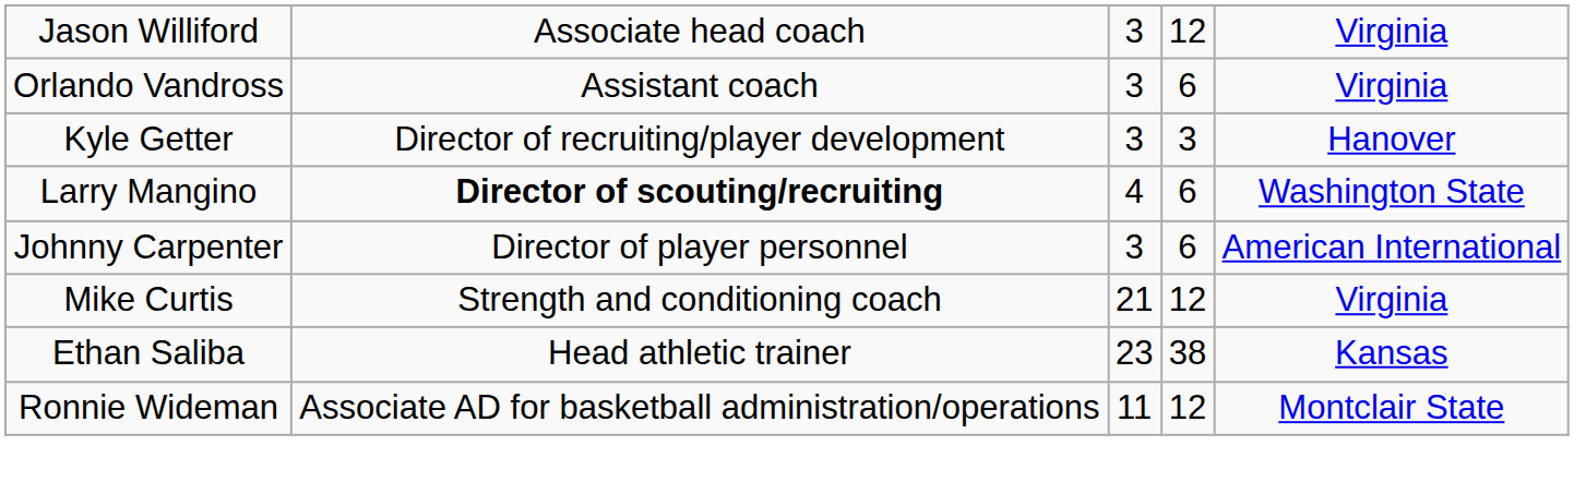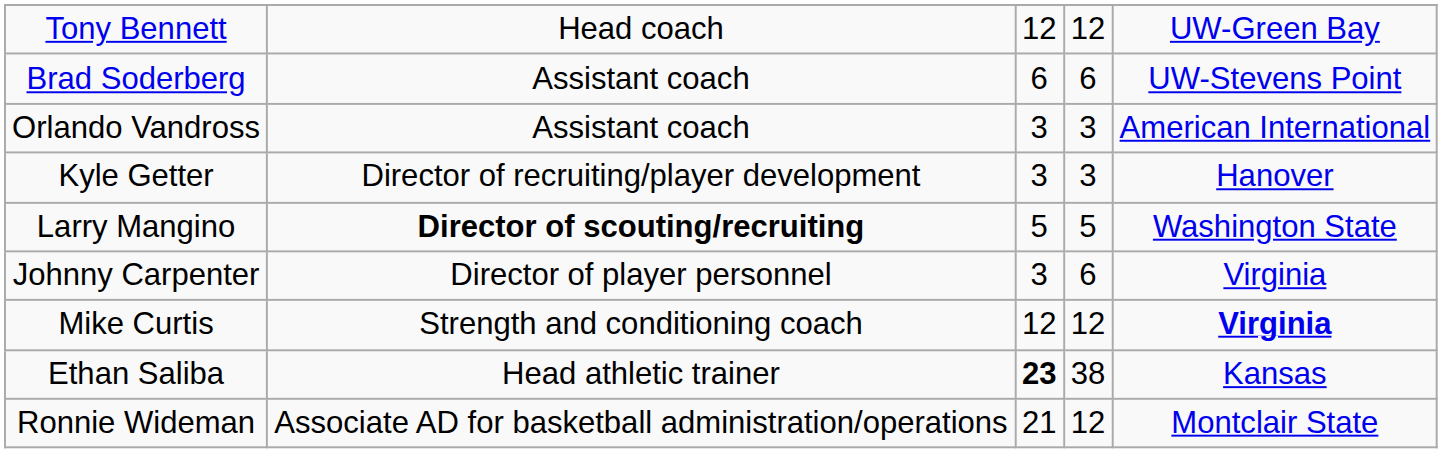+ row: Tony Bennett | Head coach | 12 | 12 | UW-Green Bay
- row: Jason Williford | Associate head coach | 3 | 12 | Virginia
+ row: Brad Soderberg | Assistant coach | 6 | 6 | UW-Stevens Point
Orlando Vandross | column 4: 6 -> 3
Orlando Vandross | column 5: Virginia -> American International
Larry Mangino | column 3: 4 -> 5
Larry Mangino | column 4: 6 -> 5
Johnny Carpenter | column 5: American International -> Virginia
Mike Curtis | column 3: 21 -> 12
Mike Curtis | column 5: normal -> bold
Ethan Saliba | column 3: normal -> bold
Ronnie Wideman | column 3: 11 -> 21
